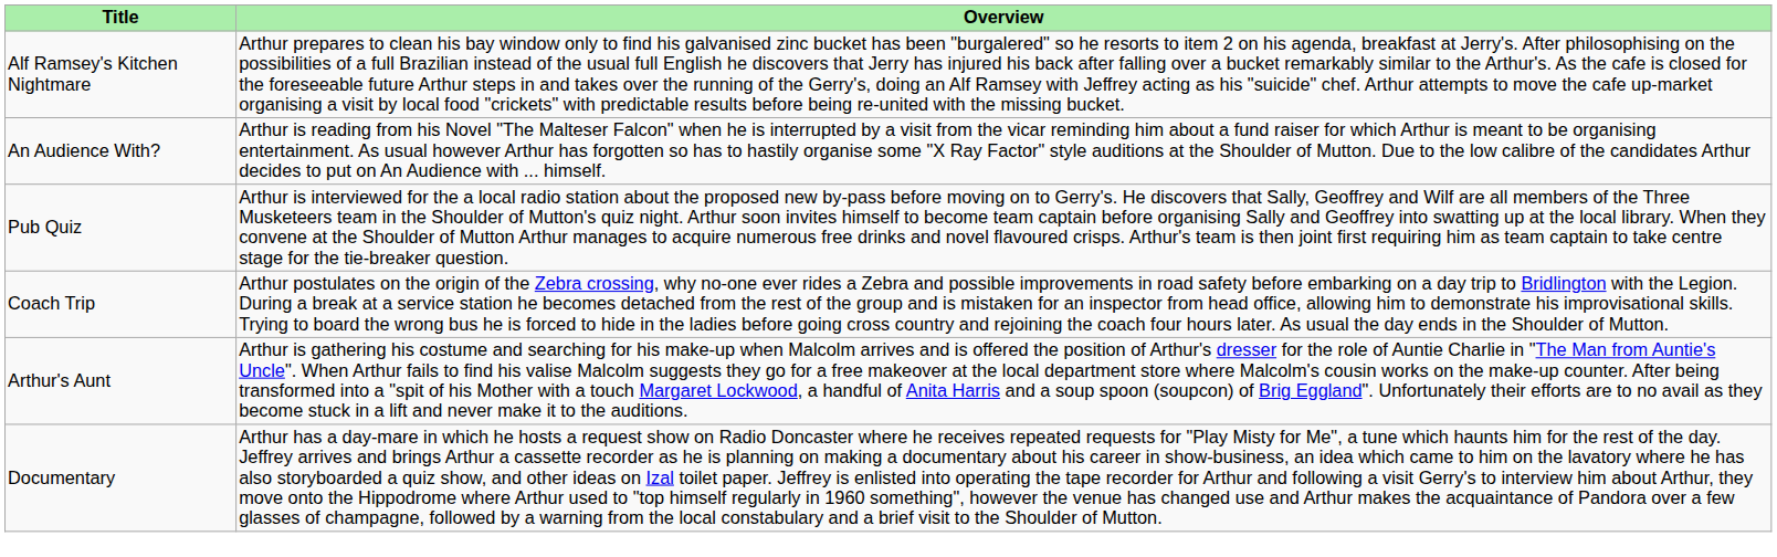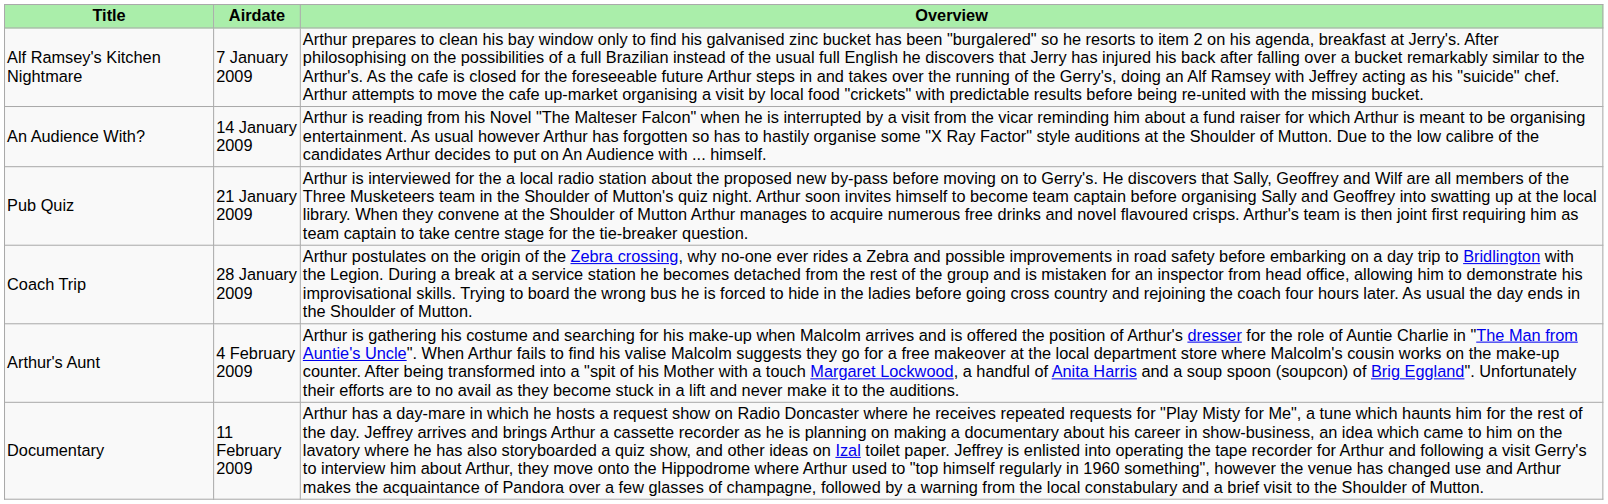+ column: Airdate | 7 January 2009 | 14 January 2009 | 21 January 2009 | 28 January 2009 | 4 February 2009 | 11 February 2009
